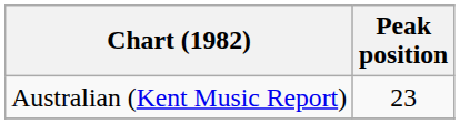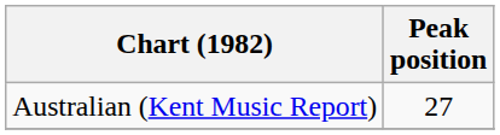Australian (Kent Music Report) | Peak position: 23 -> 27
